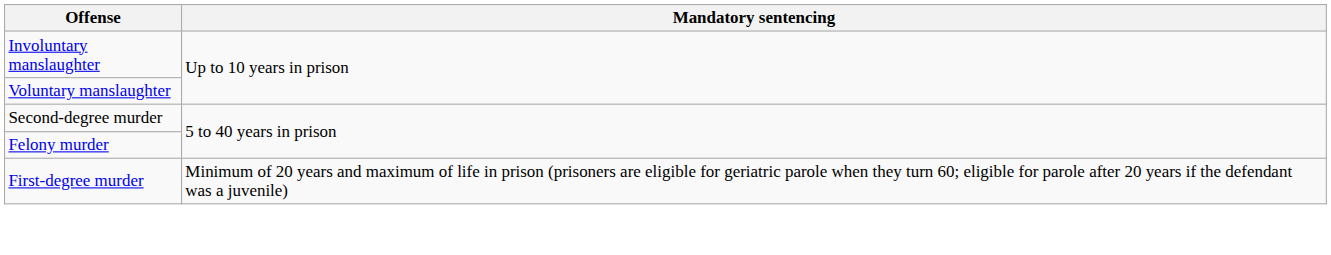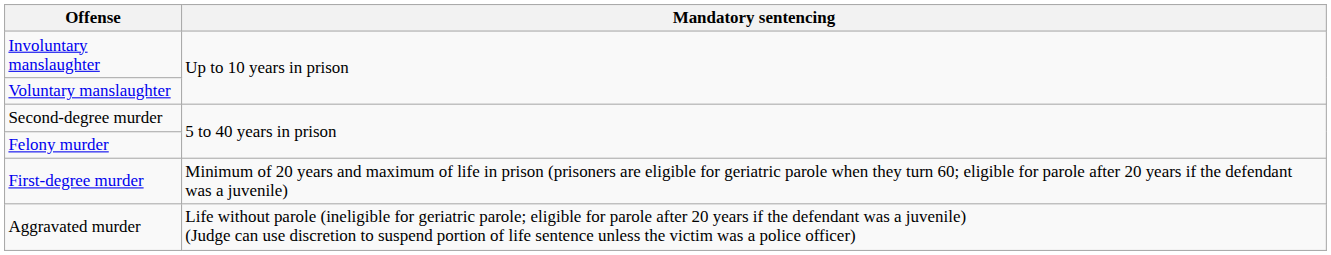+ row: Aggravated murder | Life without parole (ineligible for geriatric parole; eligible for parole after 20 years if the defendant was a juvenile) (Judge can use discretion to suspend portion of life sentence unless the victim was a police officer)
